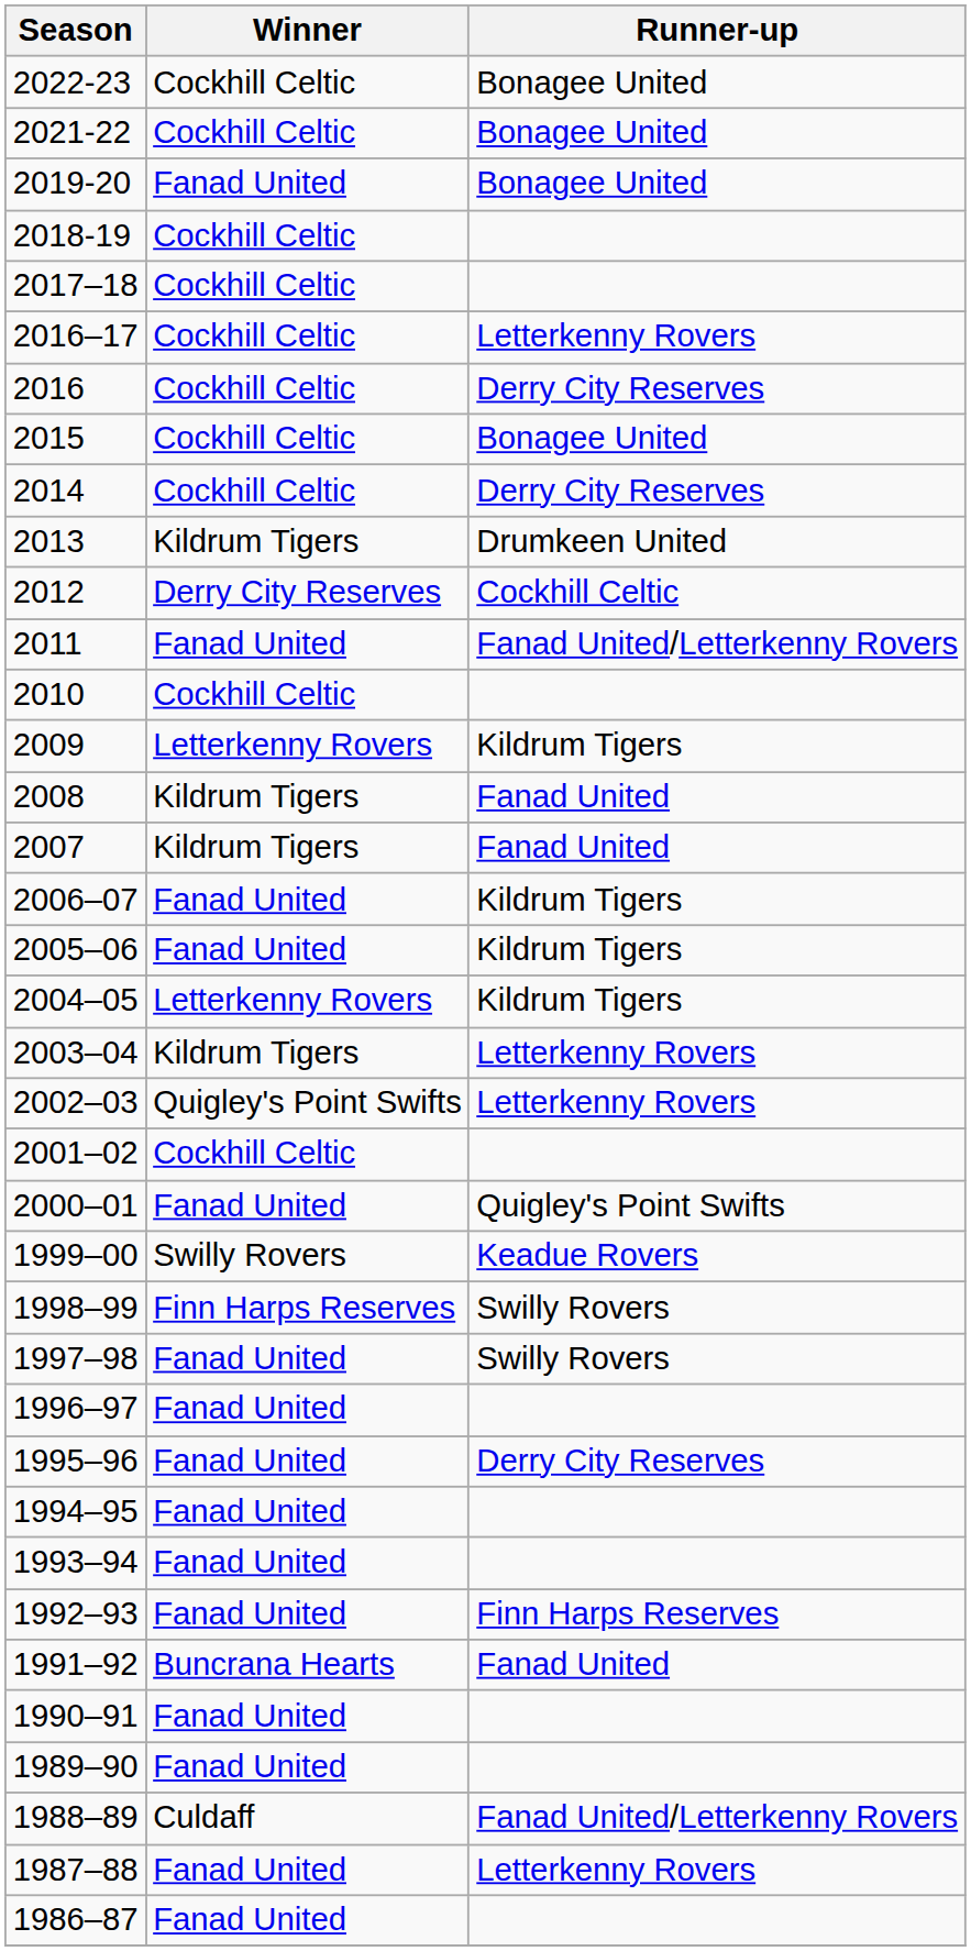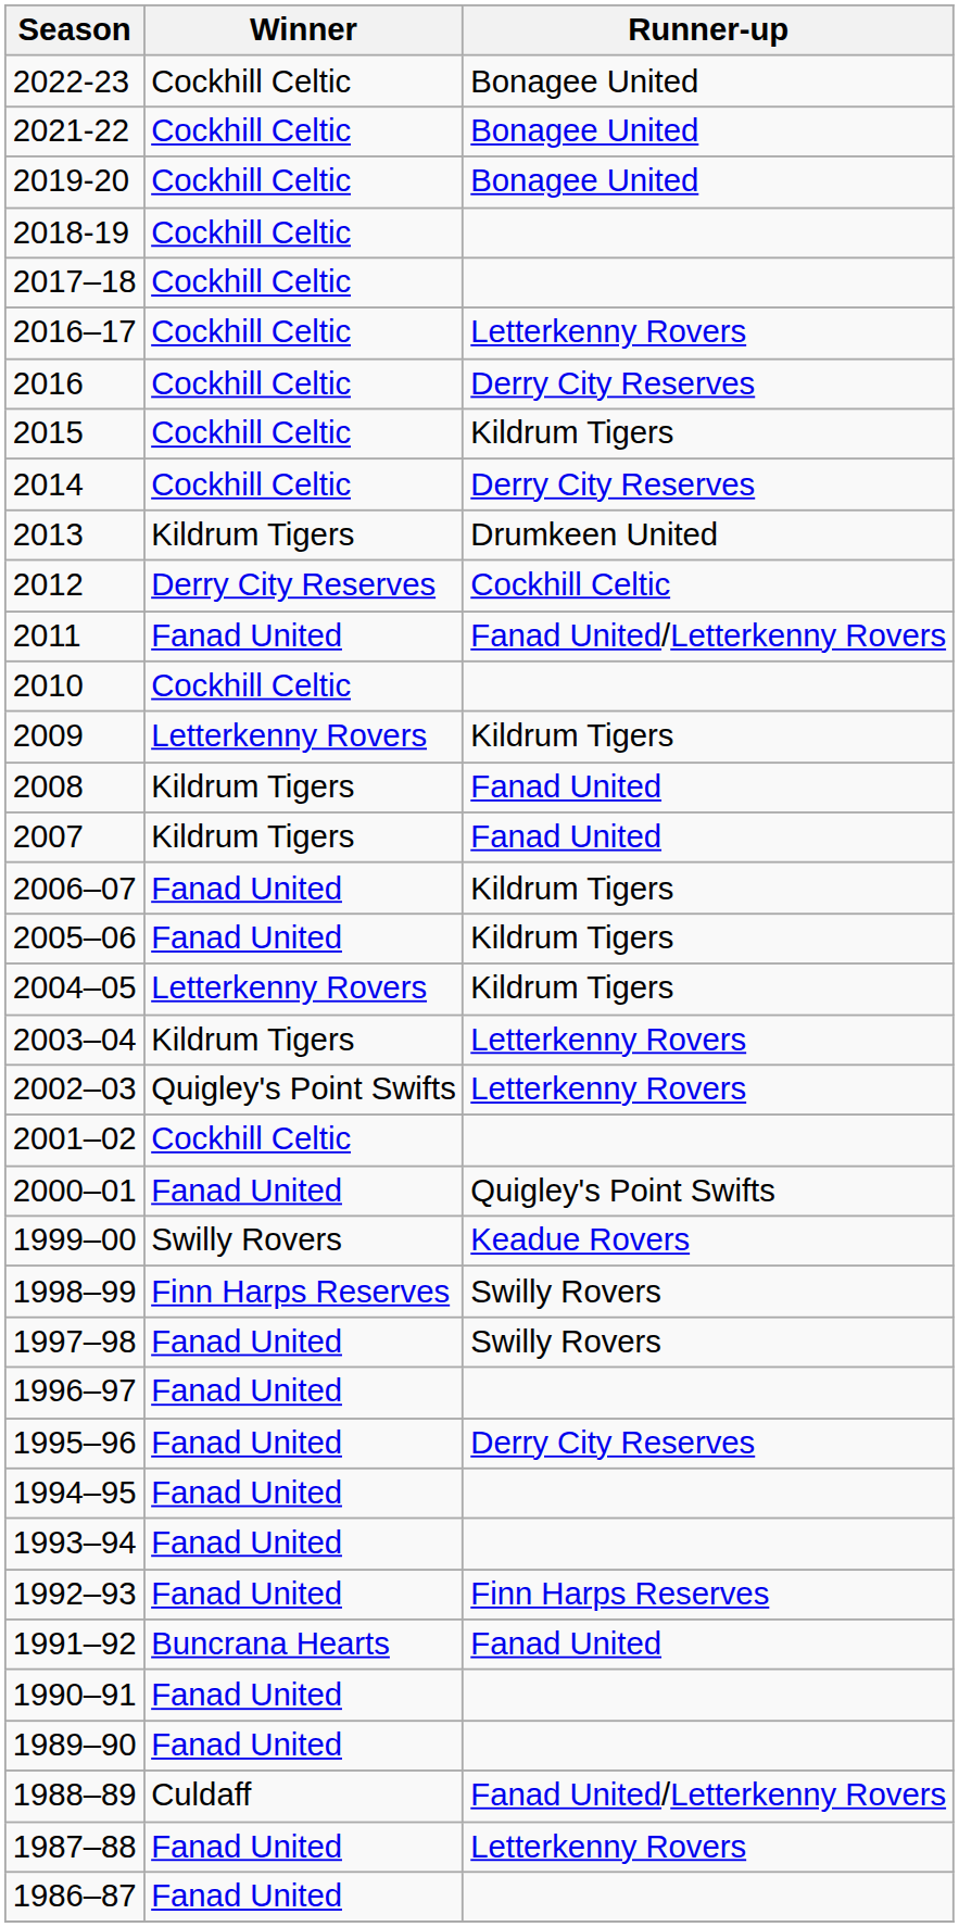2019-20 | Winner: Fanad United -> Cockhill Celtic
2015 | Runner-up: Bonagee United -> Kildrum Tigers
